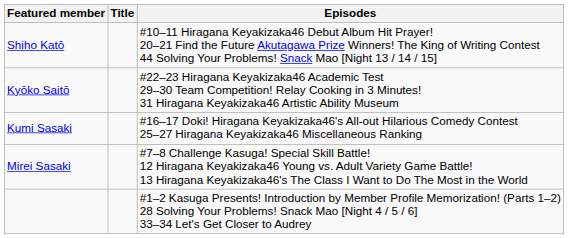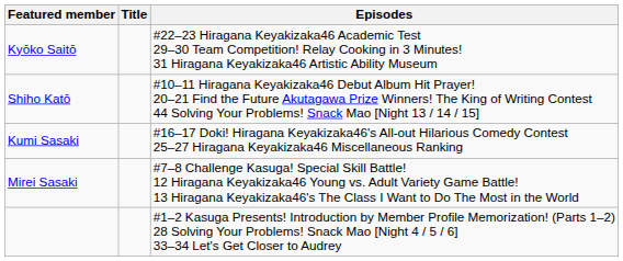rows swapped: Shiho Katō <-> Kyōko Saitō
